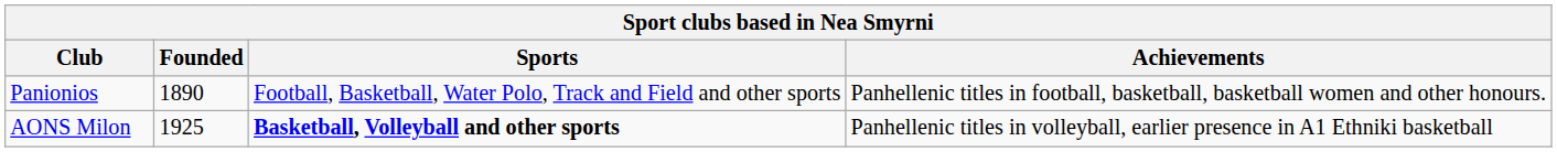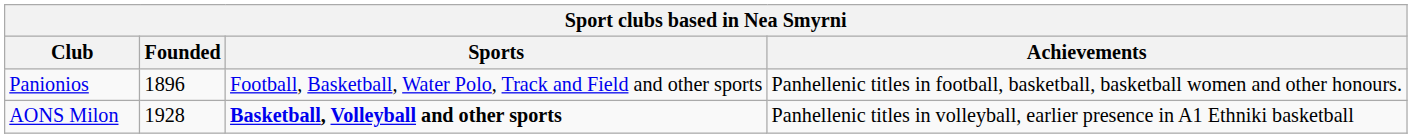Panionios | Founded: 1890 -> 1896
AONS Milon | Founded: 1925 -> 1928
